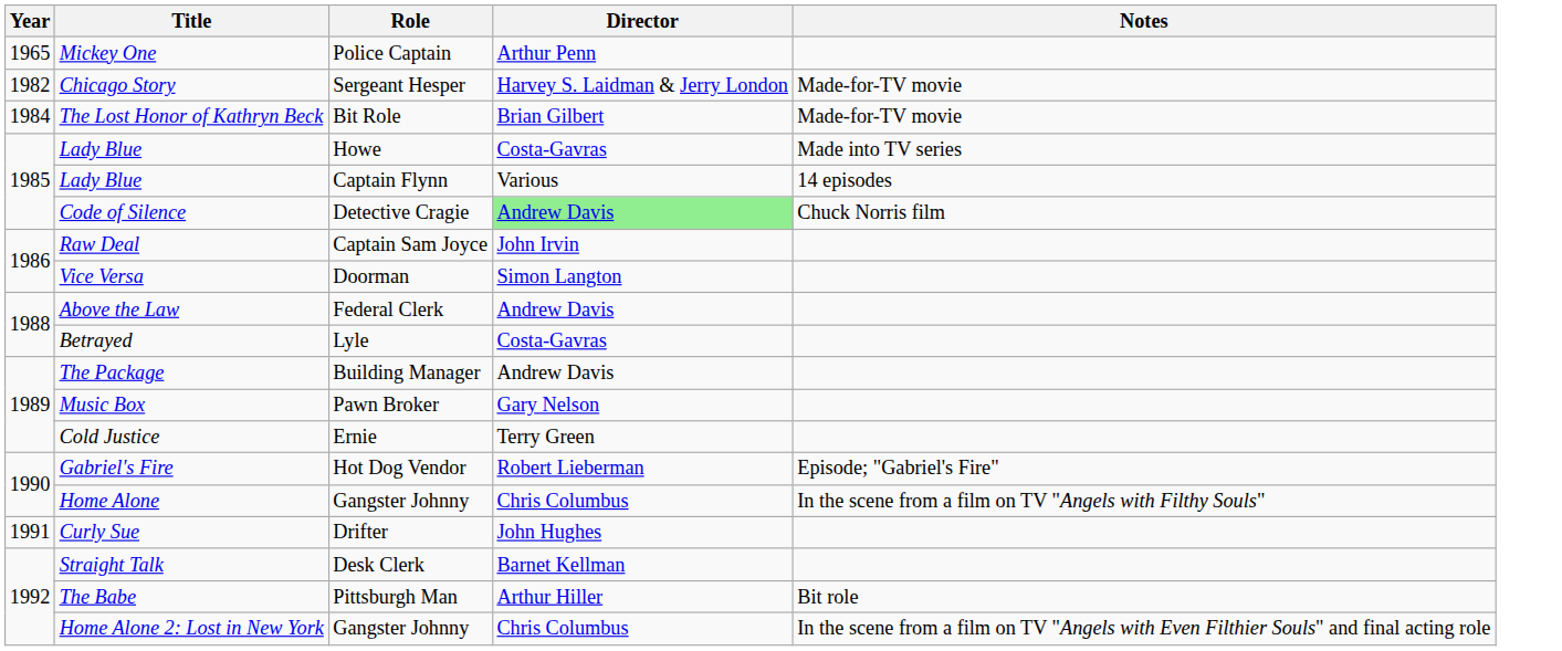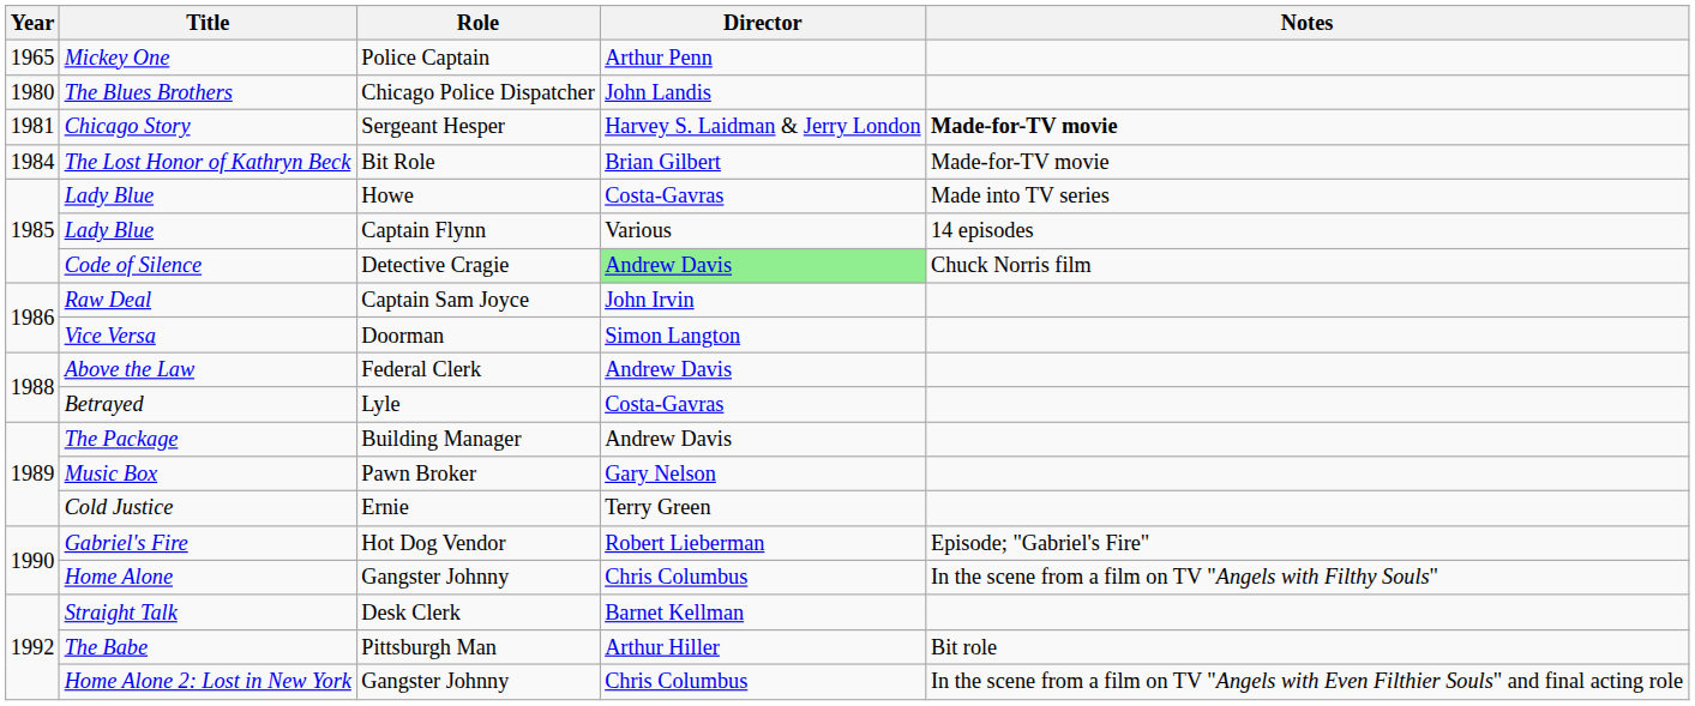+ row: 1980 | The Blues Brothers | Chicago Police Dispatcher | John Landis
Chicago Story | Year: 1982 -> 1981
Chicago Story | Notes: normal -> bold
- row: 1991 | Curly Sue | Drifter | John Hughes
